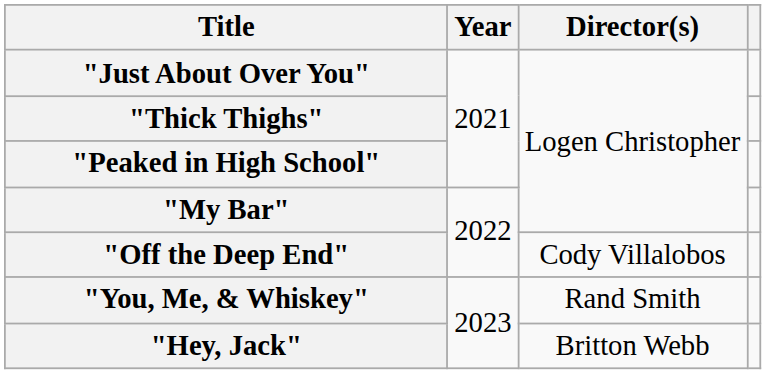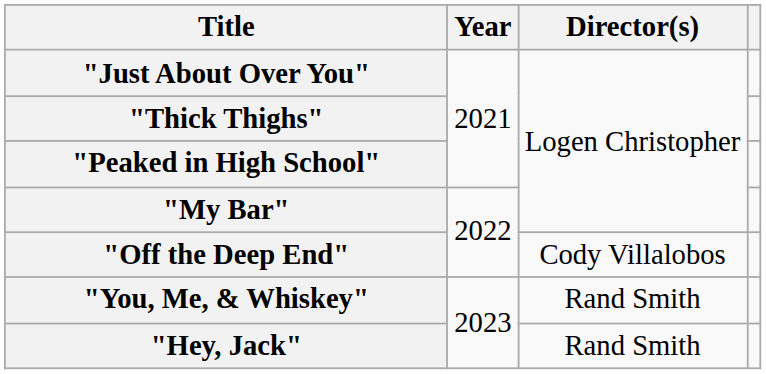"Hey, Jack" | Director(s): Britton Webb -> Rand Smith
